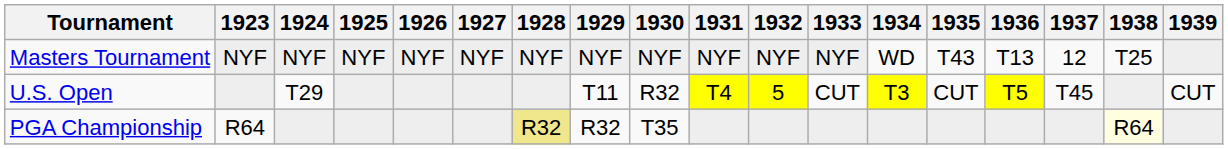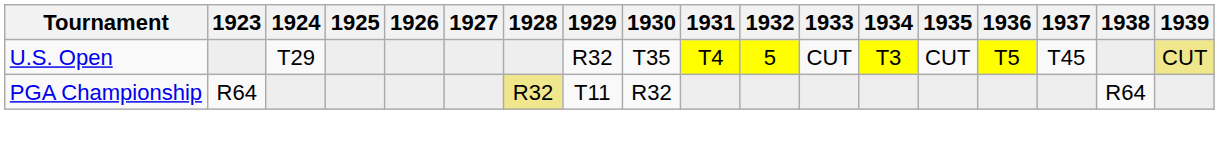- row: Masters Tournament | NYF | NYF | NYF | NYF | NYF | NYF | NYF | NYF | NYF | NYF | NYF | WD | T43 | T13 | 12 | T25
U.S. Open | 1929: T11 -> R32
U.S. Open | 1930: R32 -> T35
U.S. Open | 1939: no background -> khaki background
PGA Championship | 1929: R32 -> T11
PGA Championship | 1930: T35 -> R32
PGA Championship | 1938: lightyellow background -> no background
